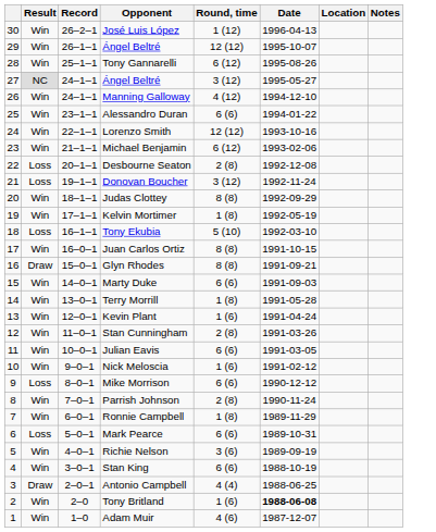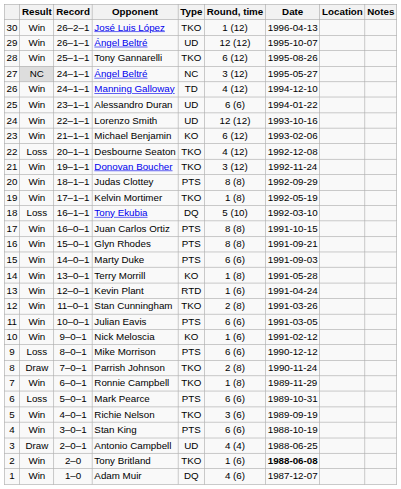+ column: Type | TKO | UD | TKO | NC | TD | UD | UD | KO | TKO | TKO | PTS | TKO | DQ | PTS | PTS | PTS | KO | RTD | TKO | PTS | KO | PTS | TKO | TKO | PTS | TKO | PTS | UD | TKO | DQ
Desbourne Seaton | Round, time: 2 (8) -> 4 (12)
Donovan Boucher | Result: Loss -> Win
Glyn Rhodes | Result: Draw -> Win
Parrish Johnson | Result: Win -> Draw
